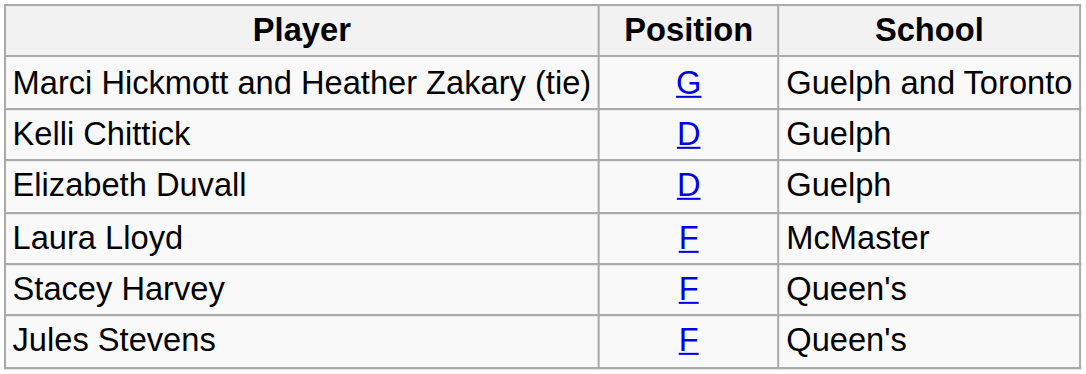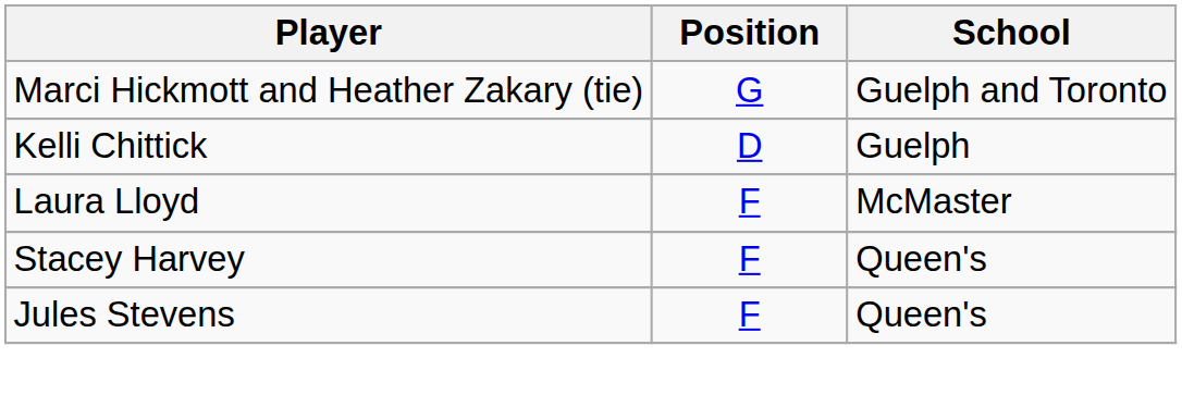- row: Elizabeth Duvall | D | Guelph
